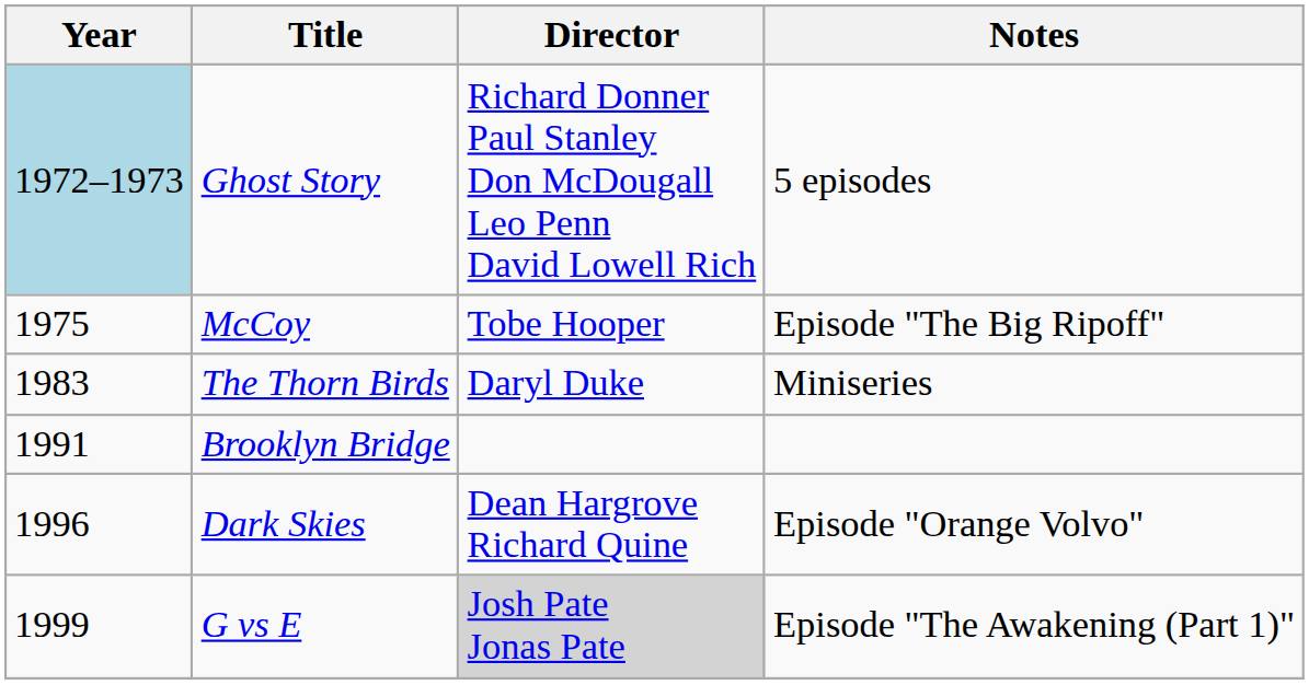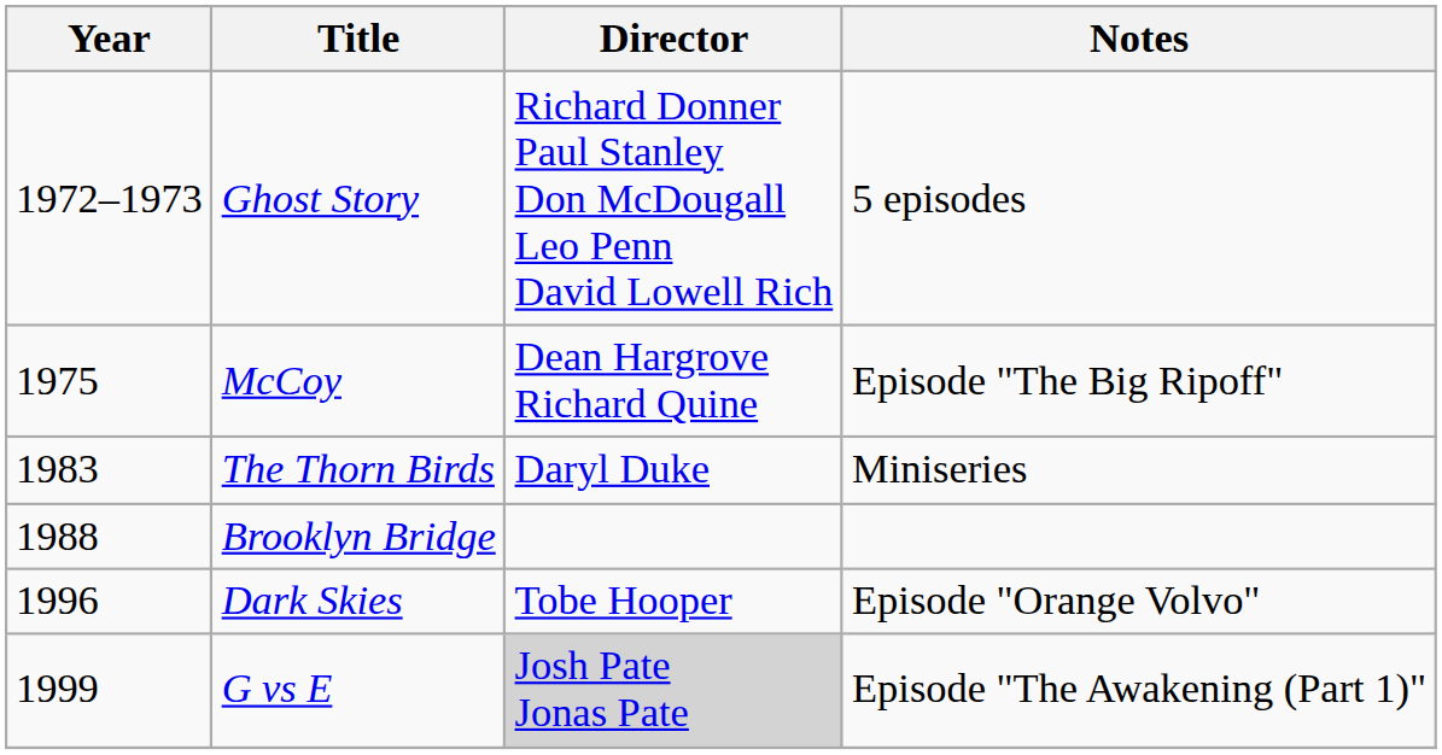Ghost Story | Year: lightblue background -> no background
McCoy | Director: Tobe Hooper -> Dean Hargrove Richard Quine
Brooklyn Bridge | Year: 1991 -> 1988
Dark Skies | Director: Dean Hargrove Richard Quine -> Tobe Hooper
